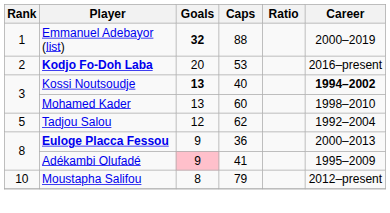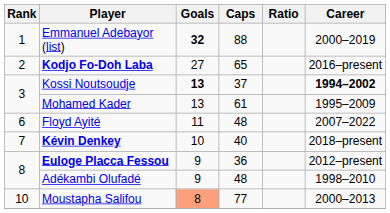Kodjo Fo-Doh Laba | Goals: 20 -> 27
Kodjo Fo-Doh Laba | Caps: 53 -> 65
Kossi Noutsoudje | Caps: 40 -> 37
Mohamed Kader | Caps: 60 -> 61
Mohamed Kader | Career: 1998–2010 -> 1995–2009
- row: 5 | Tadjou Salou | 12 | 62 | 1992–2004
+ row: 6 | Floyd Ayité | 11 | 48 | 2007–2022
+ row: 7 | Kévin Denkey | 10 | 40 | 2018–present
Euloge Placca Fessou | Career: 2000–2013 -> 2012–present
Adékambi Olufadé | Goals: pink background -> no background
Adékambi Olufadé | Caps: 41 -> 48
Adékambi Olufadé | Career: 1995–2009 -> 1998–2010
Moustapha Salifou | Goals: no background -> lightsalmon background
Moustapha Salifou | Caps: 79 -> 77
Moustapha Salifou | Career: 2012–present -> 2000–2013
